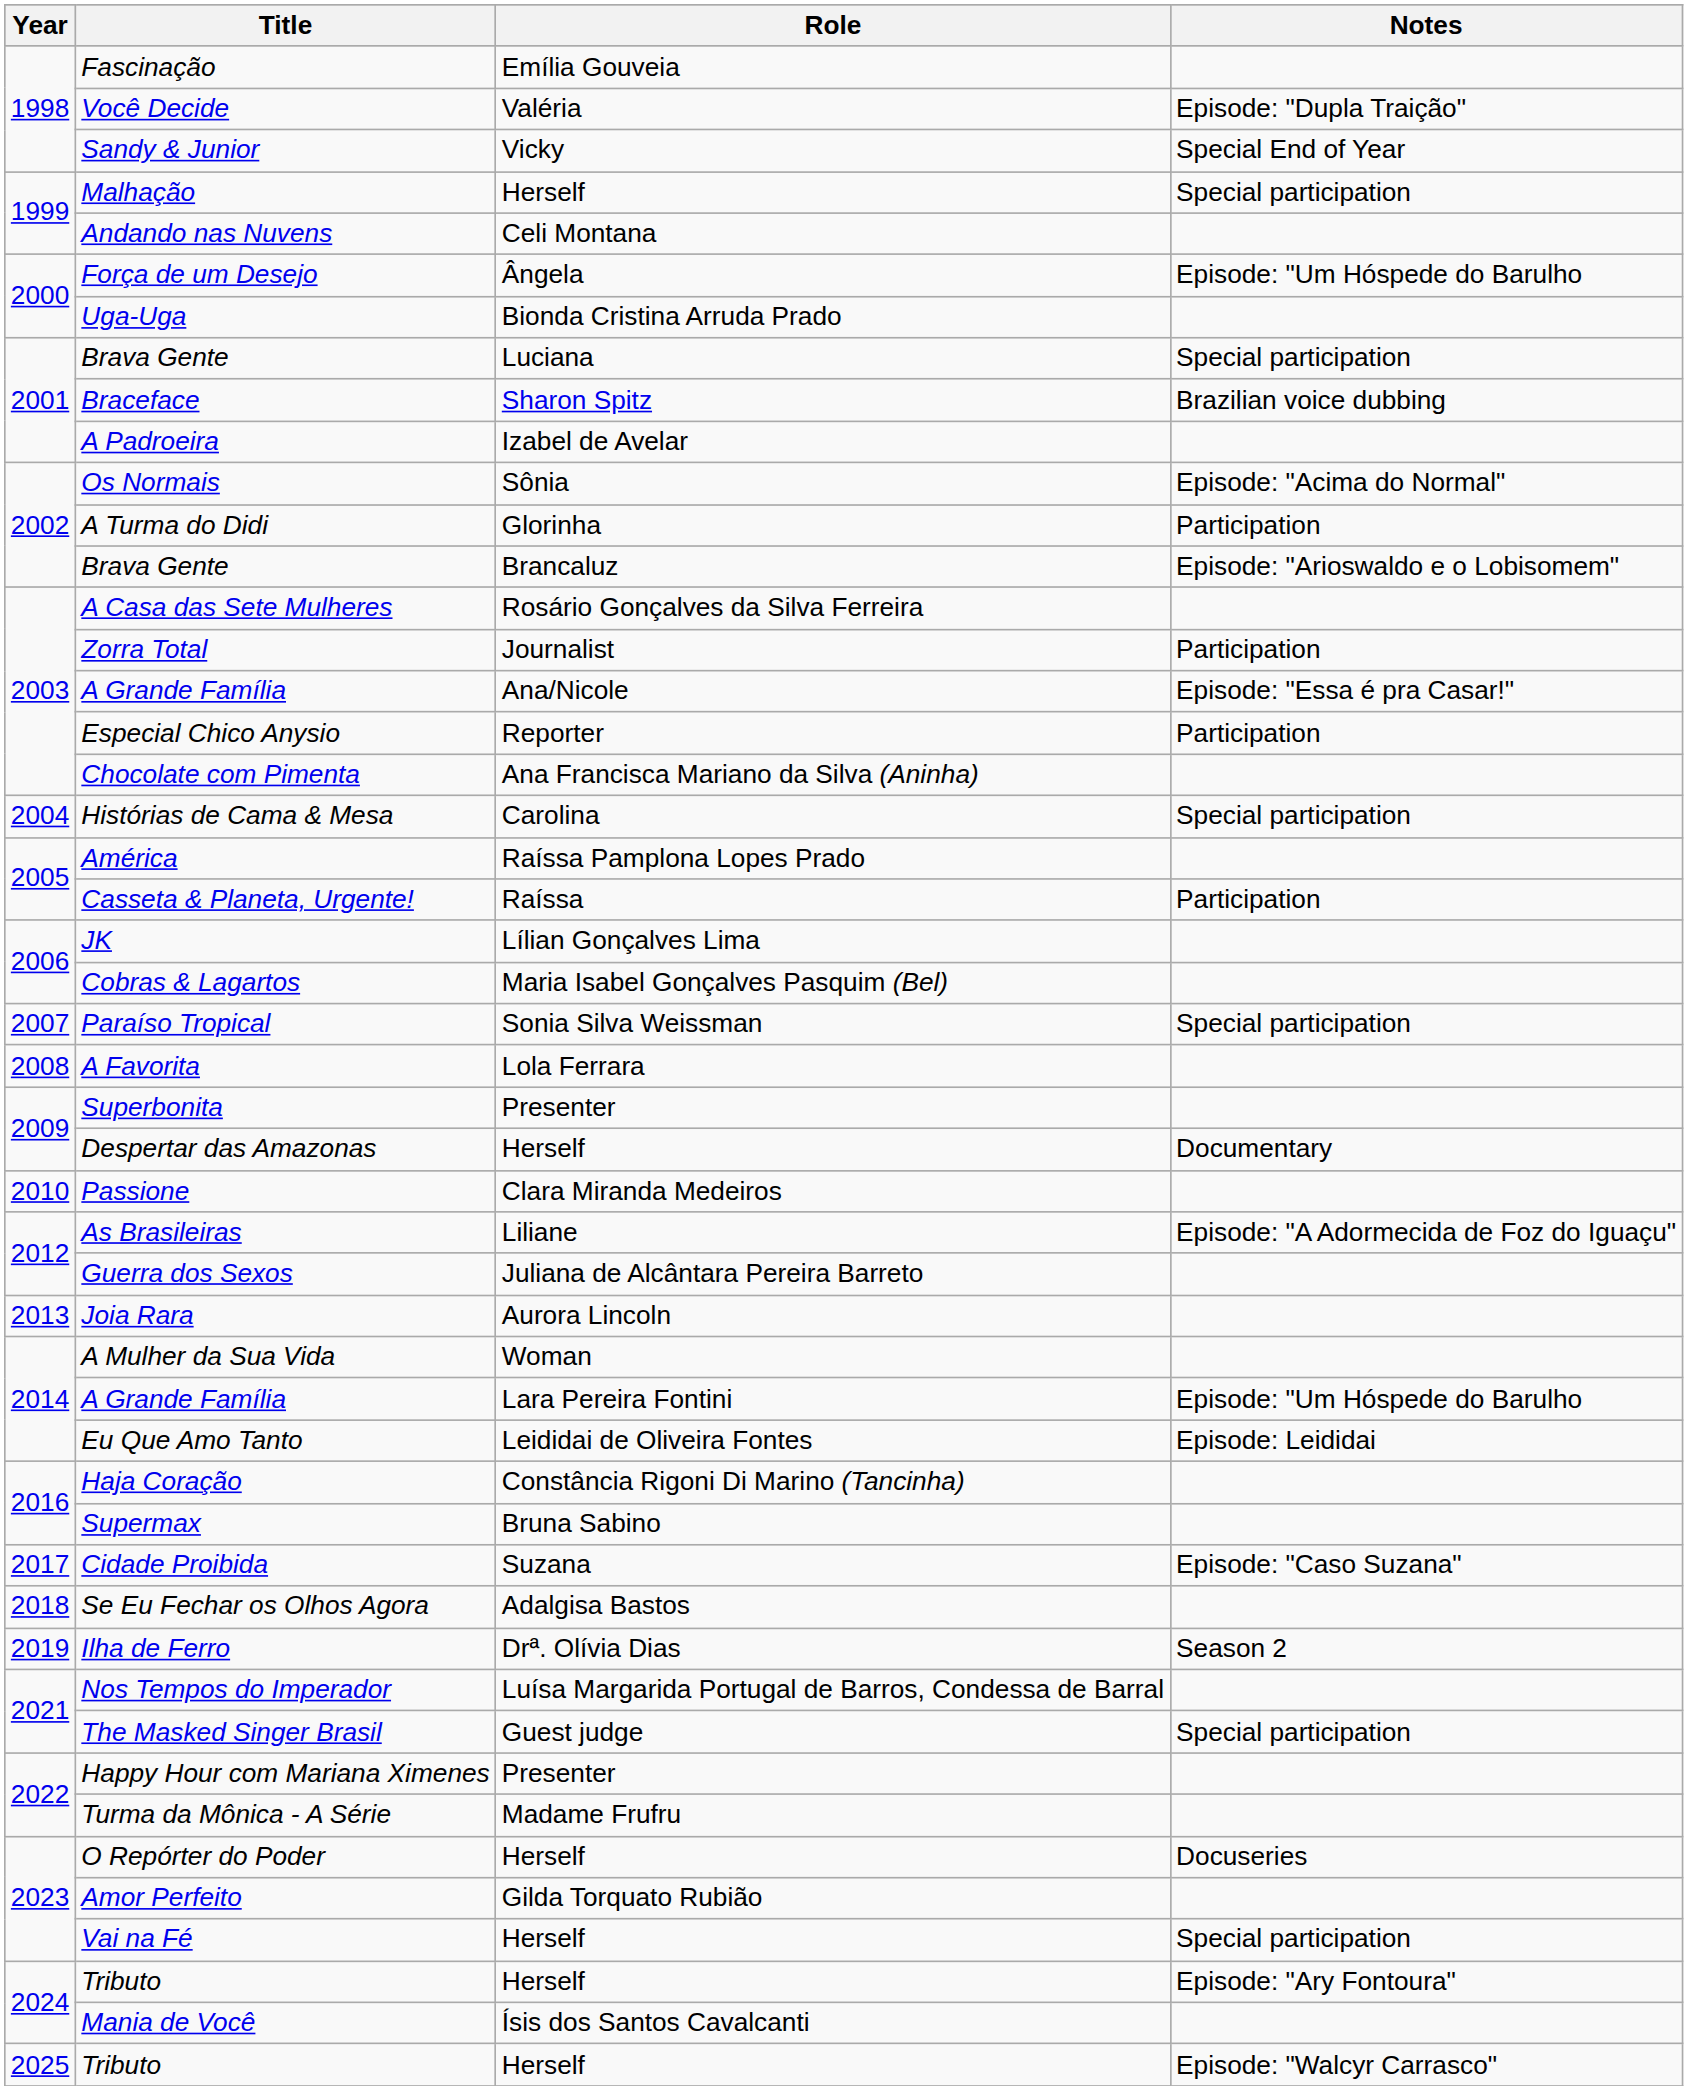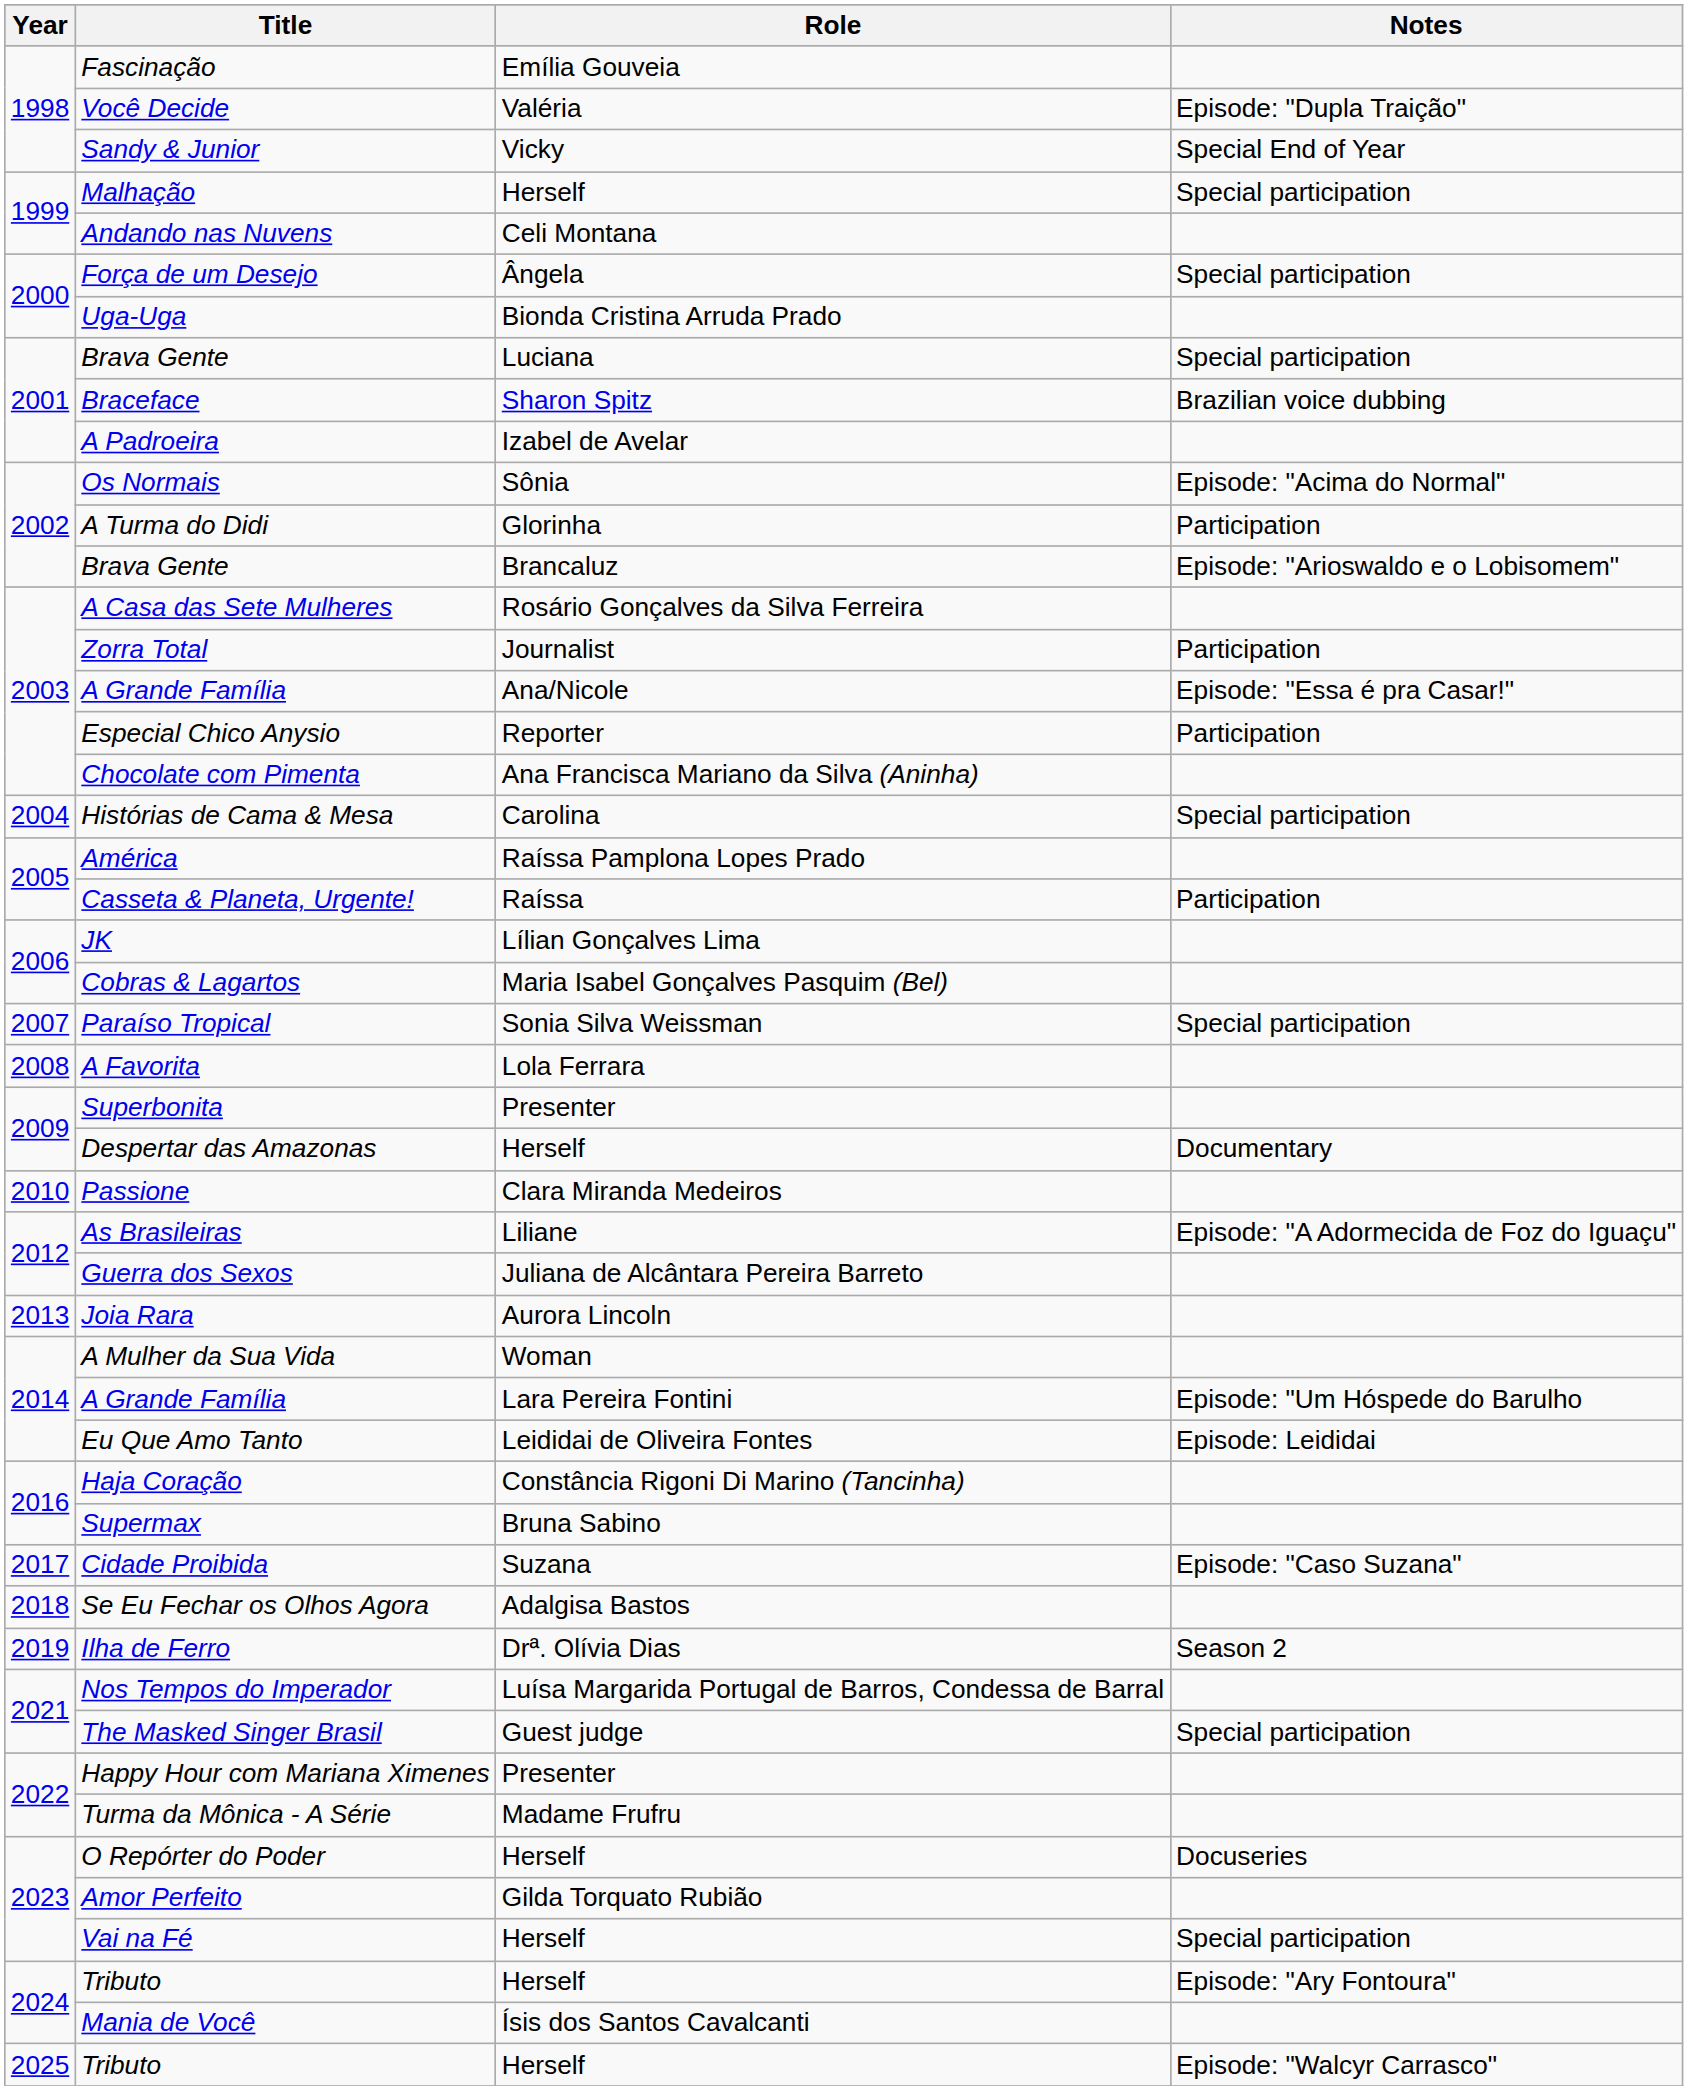Força de um Desejo | Notes: Episode: "Um Hóspede do Barulho -> Special participation
